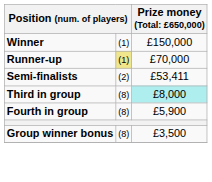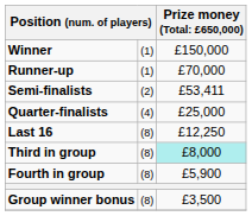Runner-up | column 2: khaki background -> no background
+ row: Quarter-finalists | (4) | £25,000
+ row: Last 16 | (8) | £12,250
